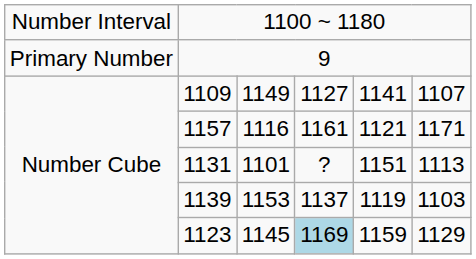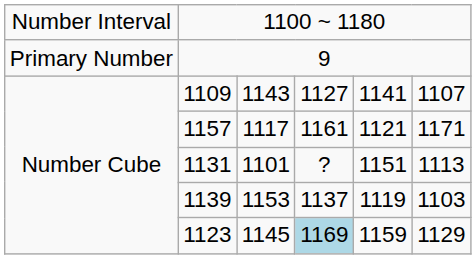1109 | column 3: 1149 -> 1143
1157 | column 3: 1116 -> 1117
